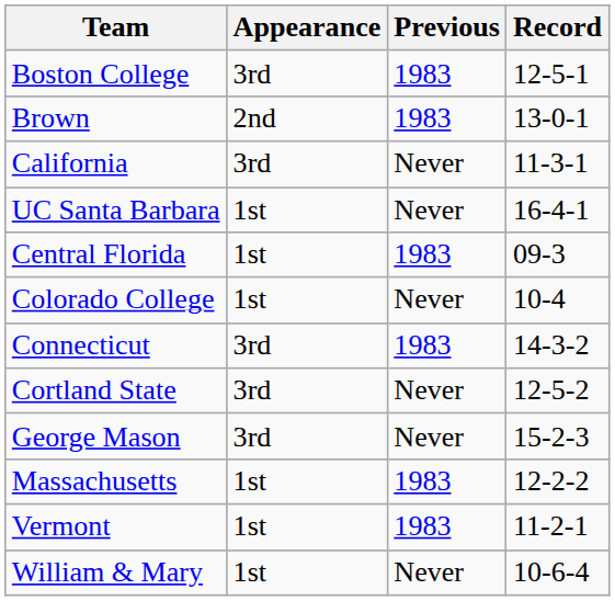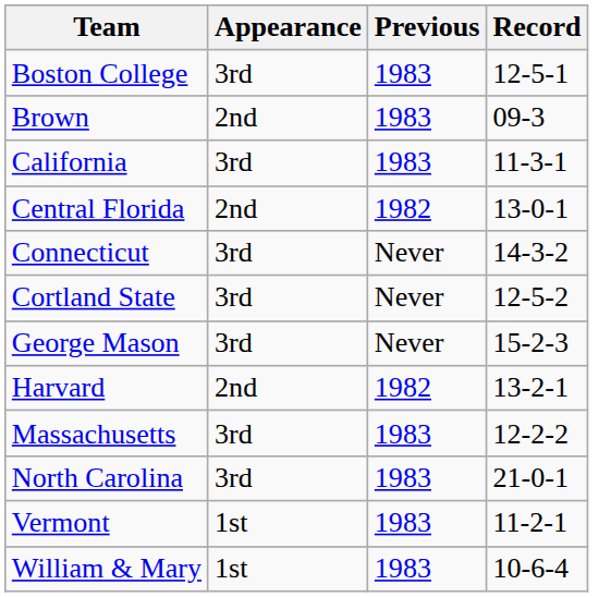Brown | Record: 13-0-1 -> 09-3
California | Previous: Never -> 1983
- row: UC Santa Barbara | 1st | Never | 16-4-1
Central Florida | Appearance: 1st -> 2nd
Central Florida | Previous: 1983 -> 1982
Central Florida | Record: 09-3 -> 13-0-1
- row: Colorado College | 1st | Never | 10-4
Connecticut | Previous: 1983 -> Never
+ row: Harvard | 2nd | 1982 | 13-2-1
Massachusetts | Appearance: 1st -> 3rd
+ row: North Carolina | 3rd | 1983 | 21-0-1
William & Mary | Previous: Never -> 1983
